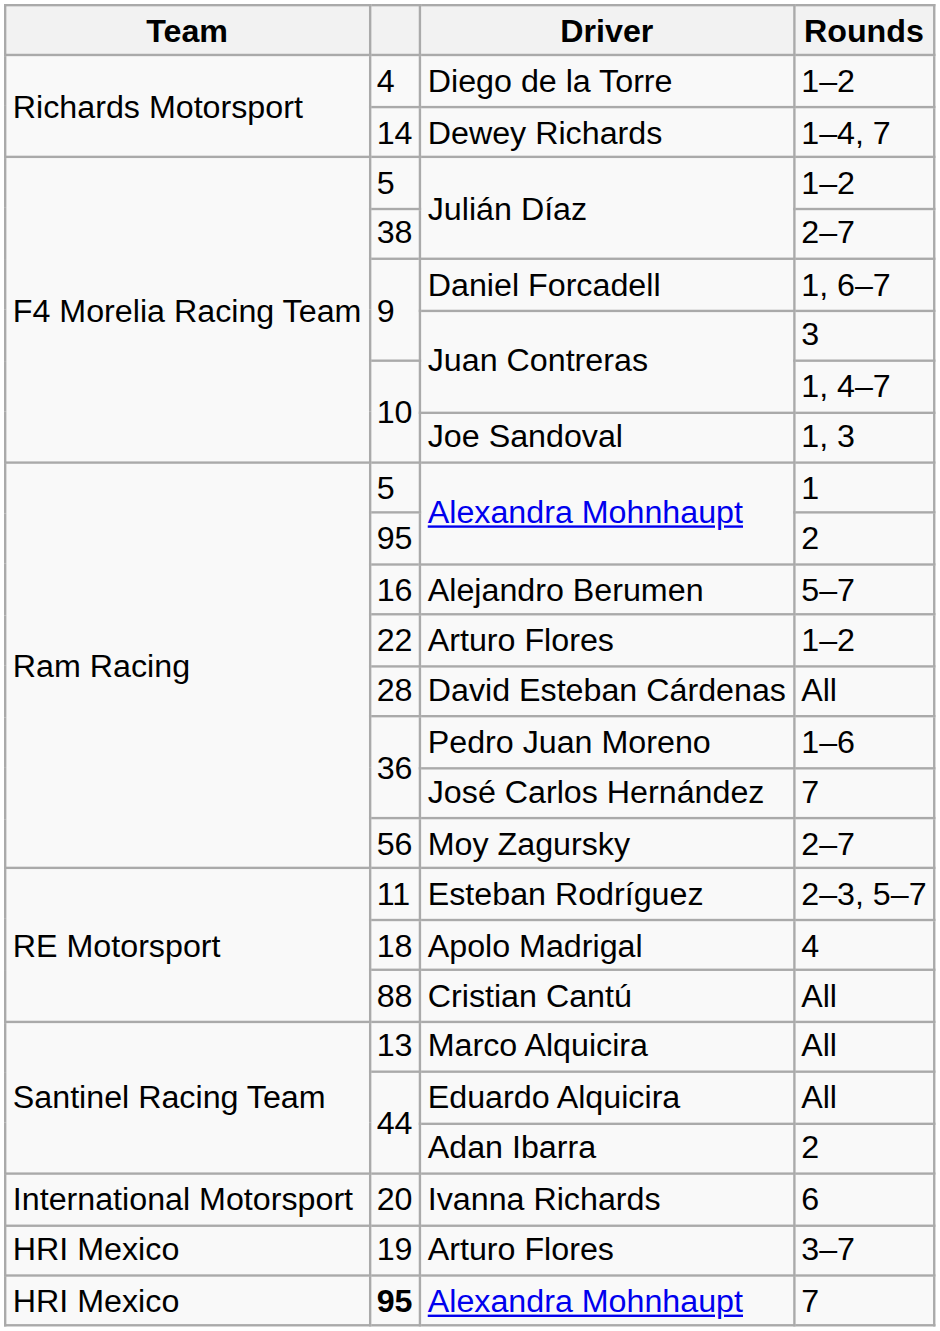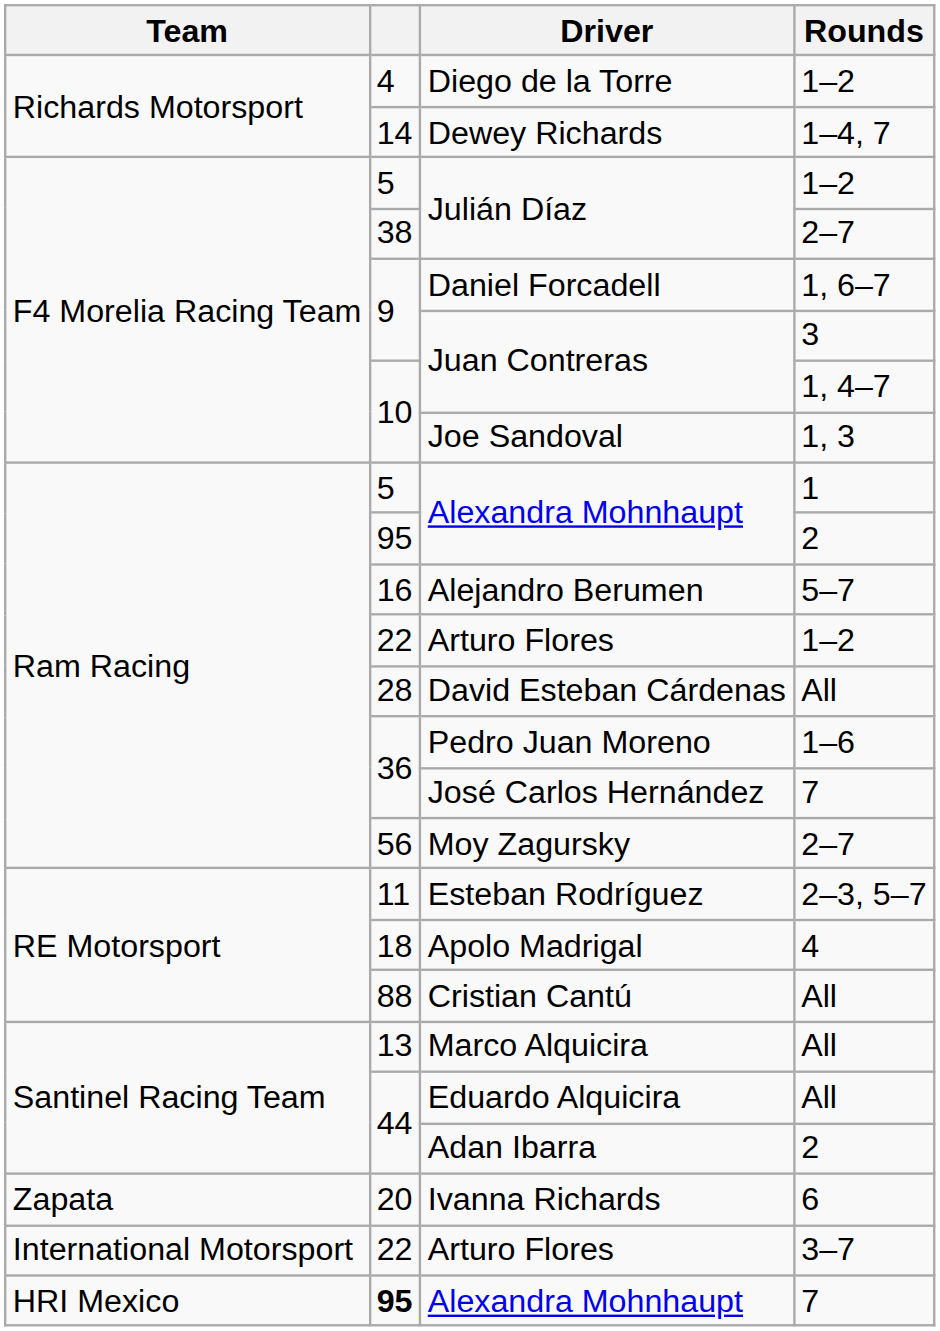Ivanna Richards | Team: International Motorsport -> Zapata
Arturo Flores / 3–7 | Team: HRI Mexico -> International Motorsport
Arturo Flores / 3–7 | column 2: 19 -> 22
